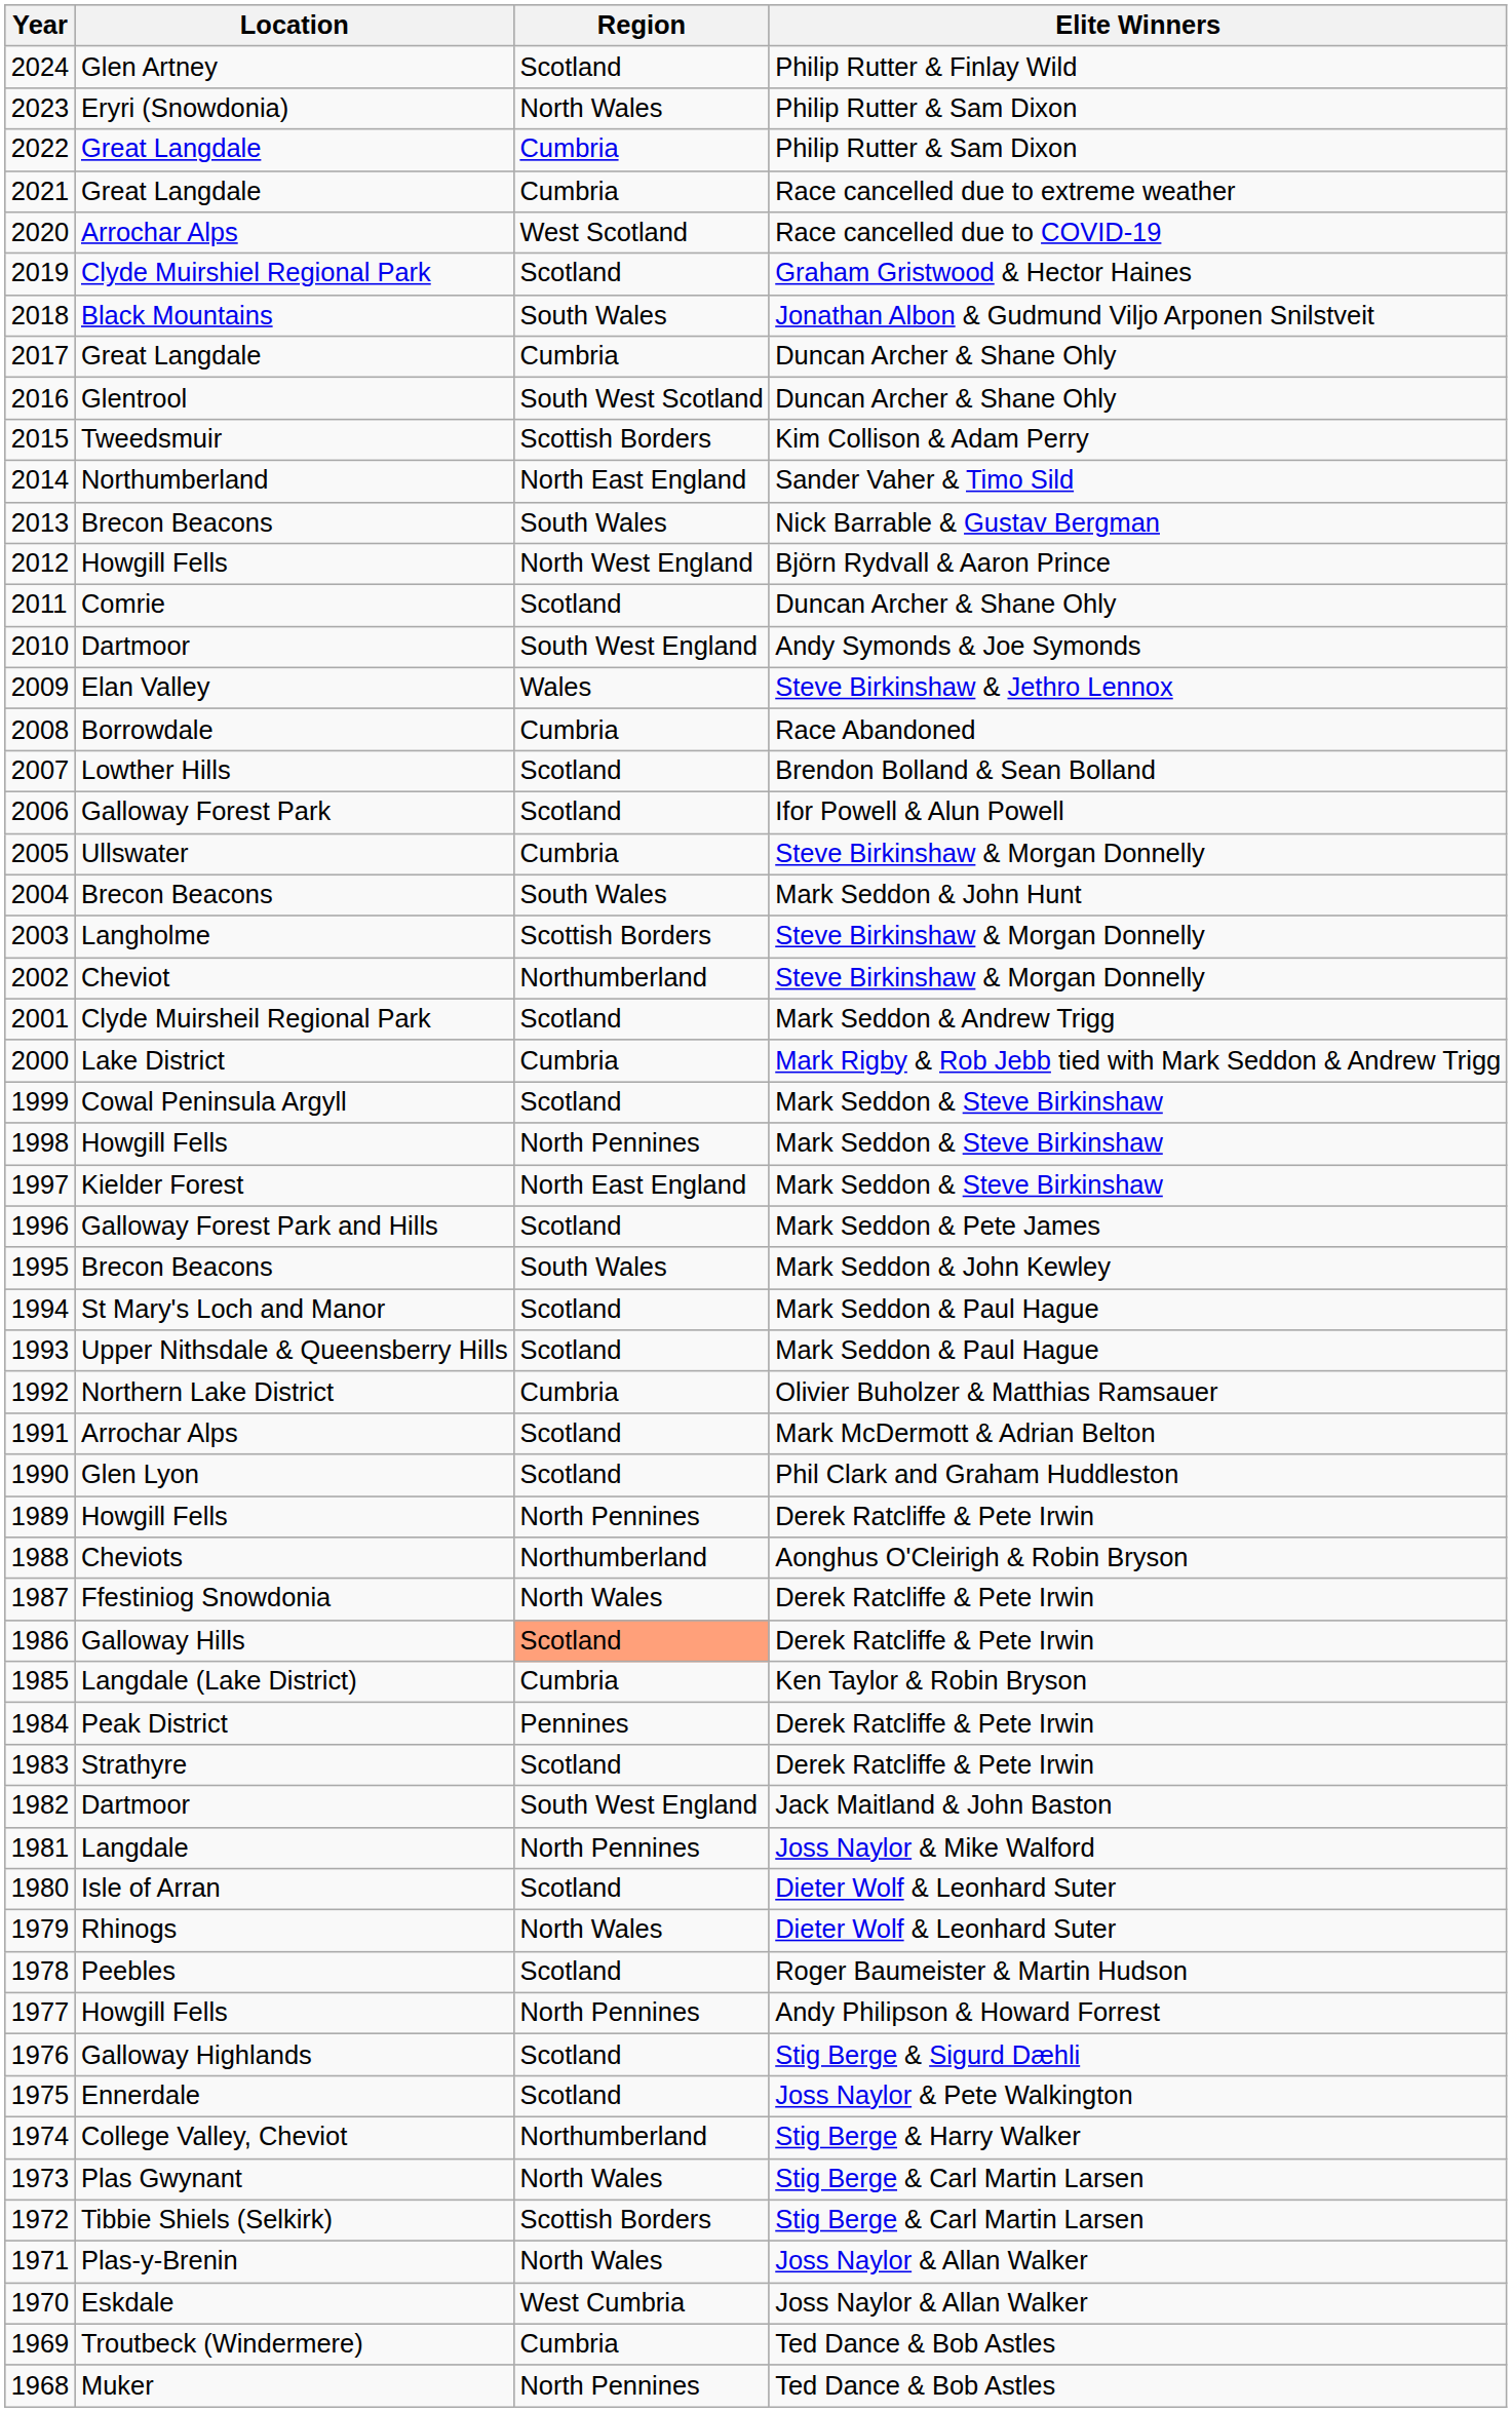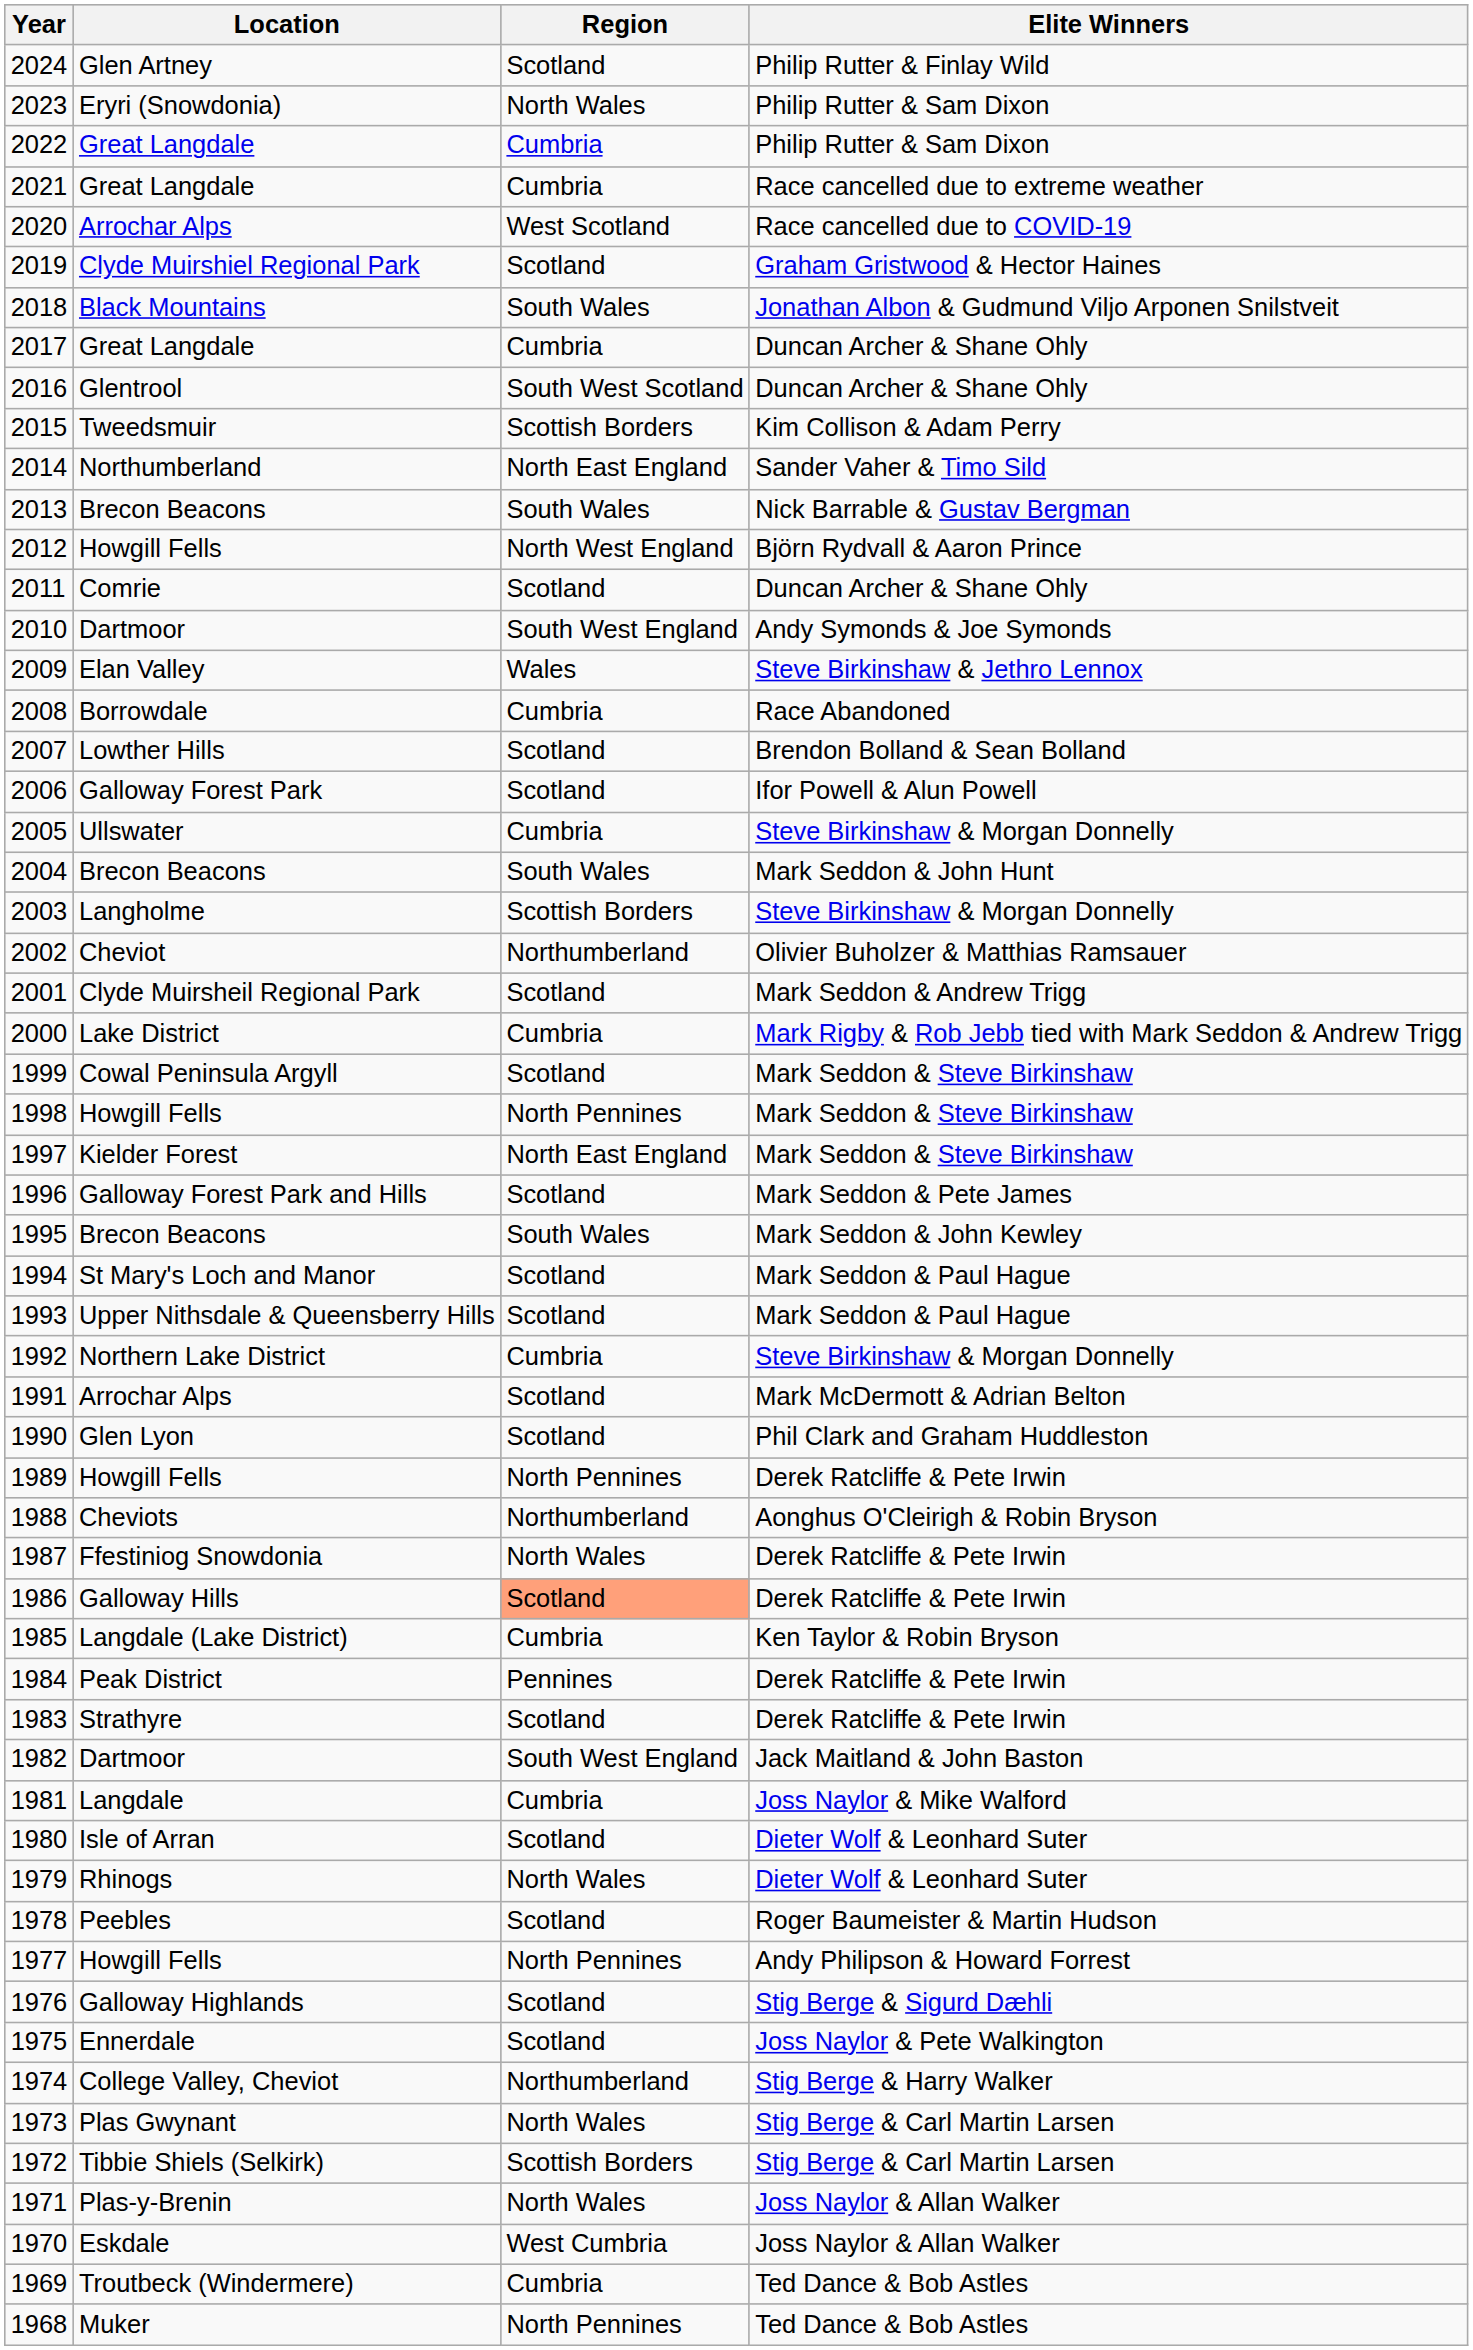2002 | Elite Winners: Steve Birkinshaw & Morgan Donnelly -> Olivier Buholzer & Matthias Ramsauer
1992 | Elite Winners: Olivier Buholzer & Matthias Ramsauer -> Steve Birkinshaw & Morgan Donnelly
1981 | Region: North Pennines -> Cumbria
